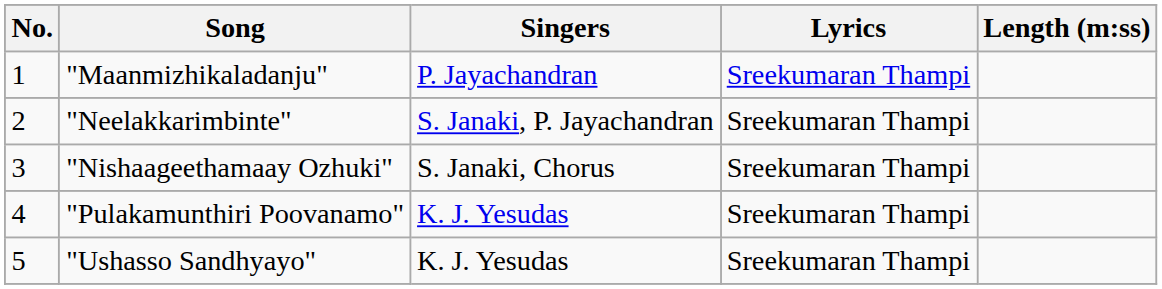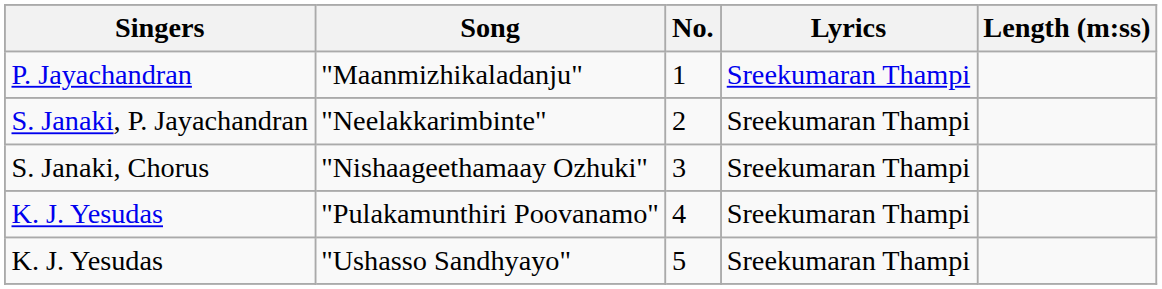columns swapped: No. <-> Singers
